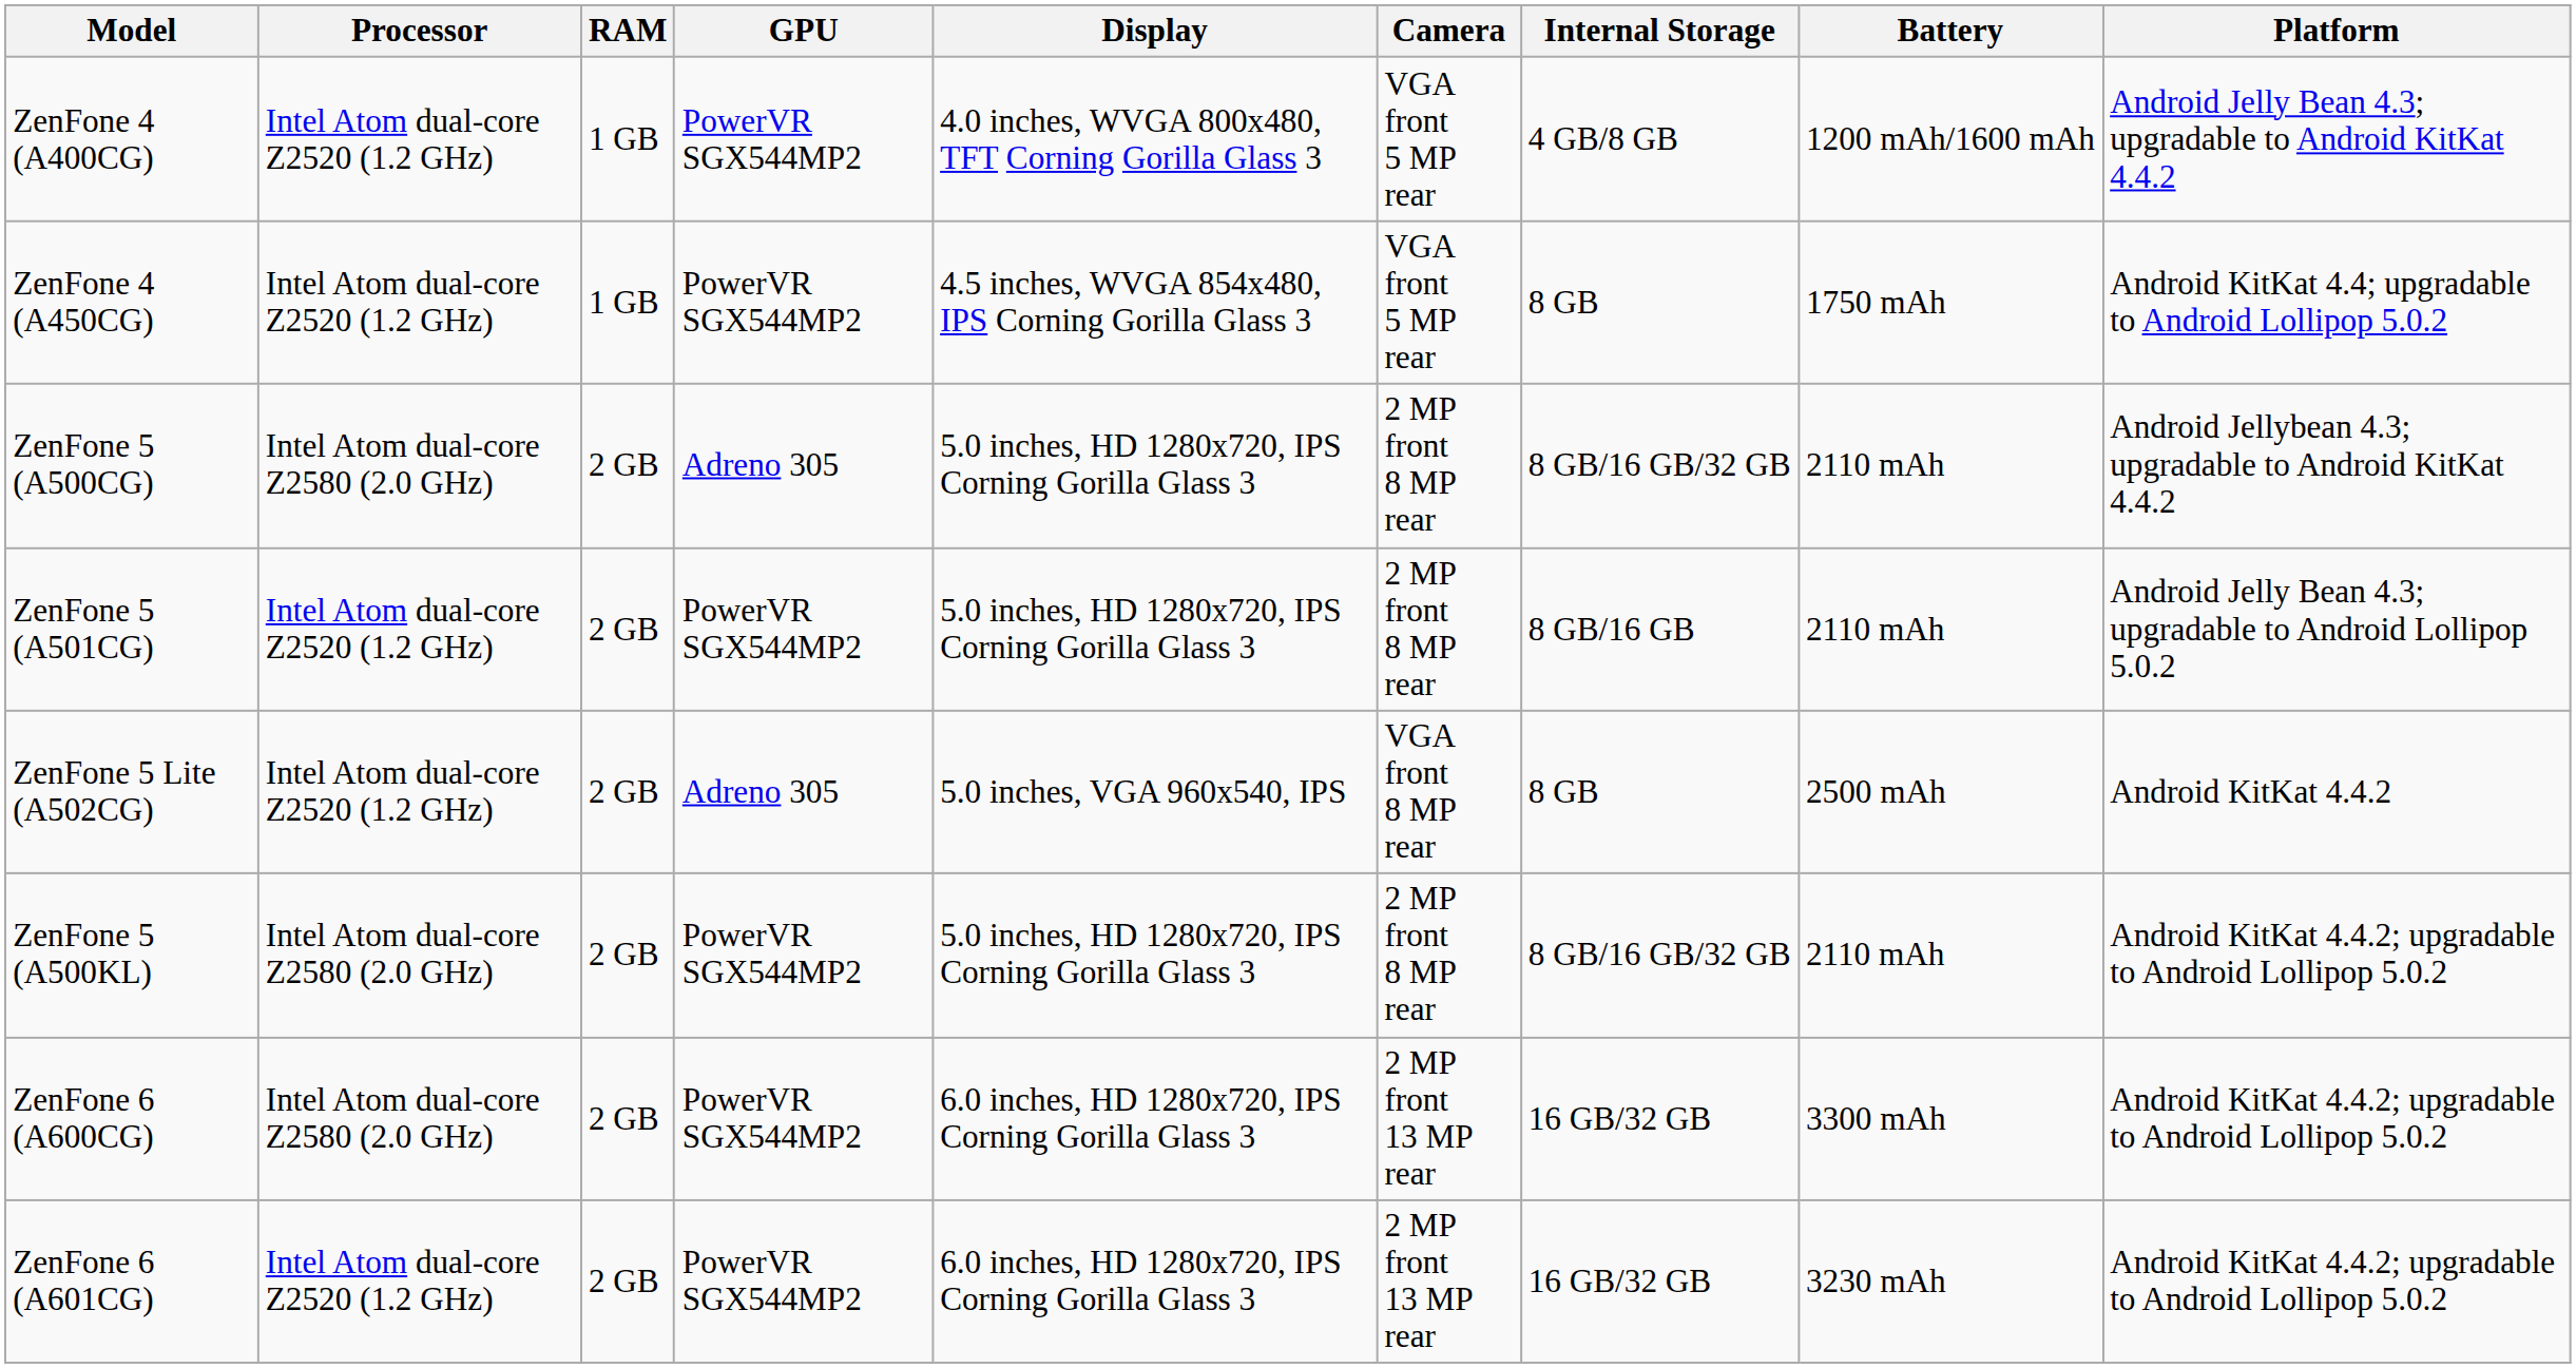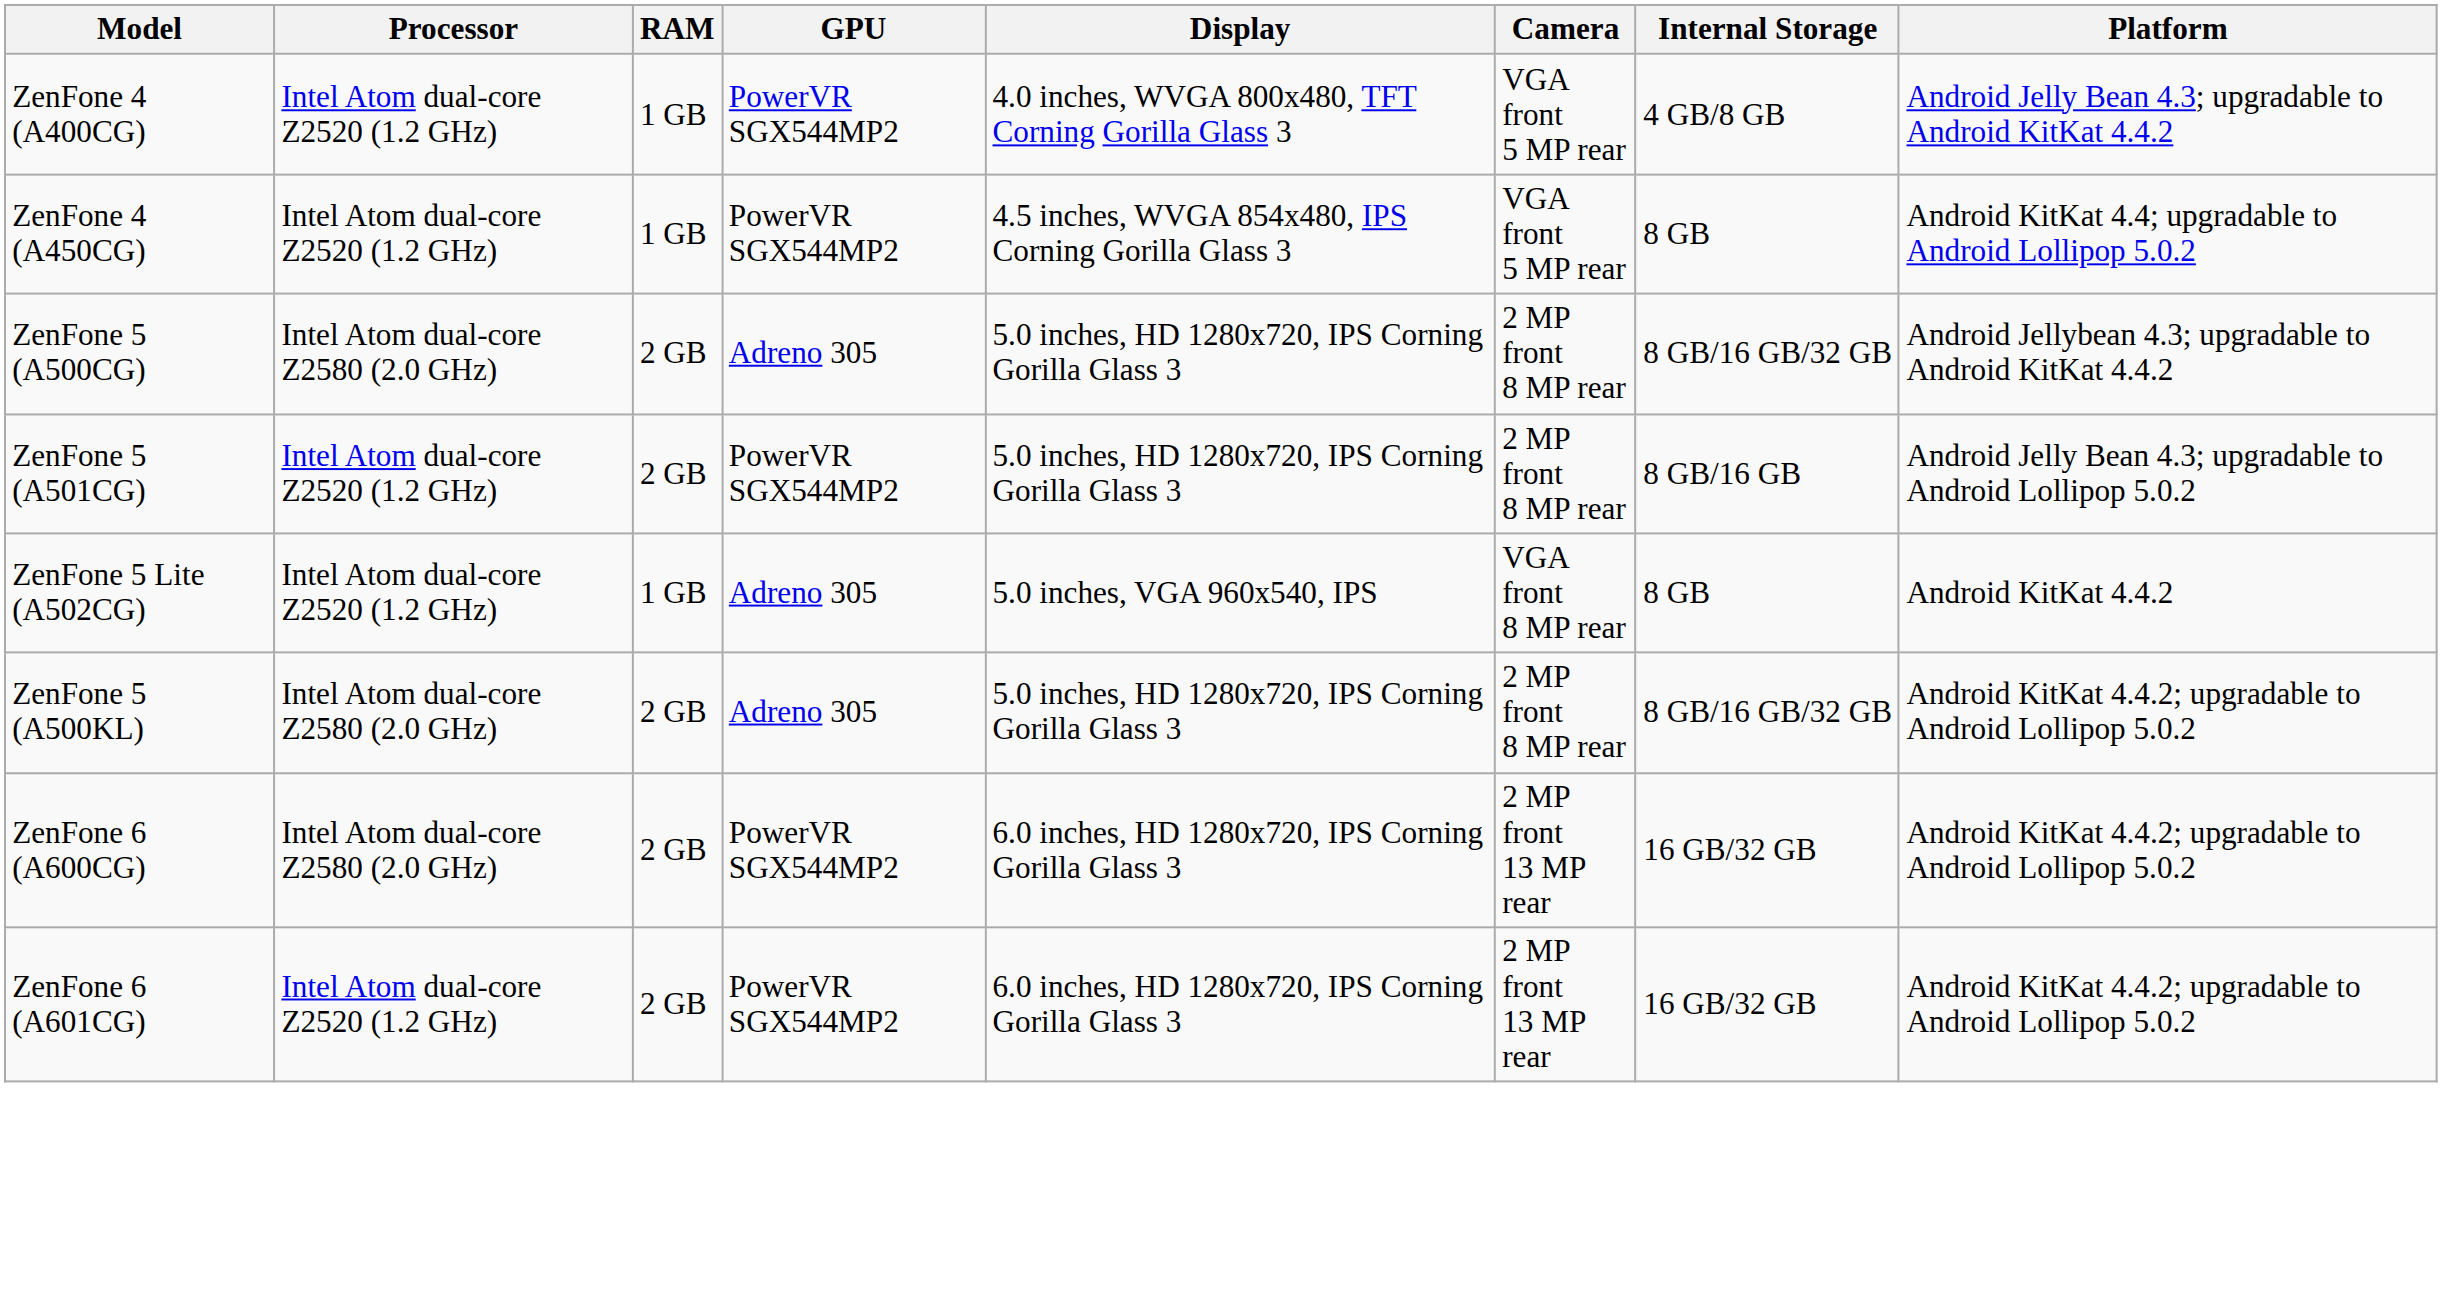- column: Battery | 1200 mAh/1600 mAh | 1750 mAh | 2110 mAh | 2110 mAh | 2500 mAh | 2110 mAh | 3300 mAh | 3230 mAh
ZenFone 5 Lite (A502CG) | RAM: 2 GB -> 1 GB
ZenFone 5 (A500KL) | GPU: PowerVR SGX544MP2 -> Adreno 305
